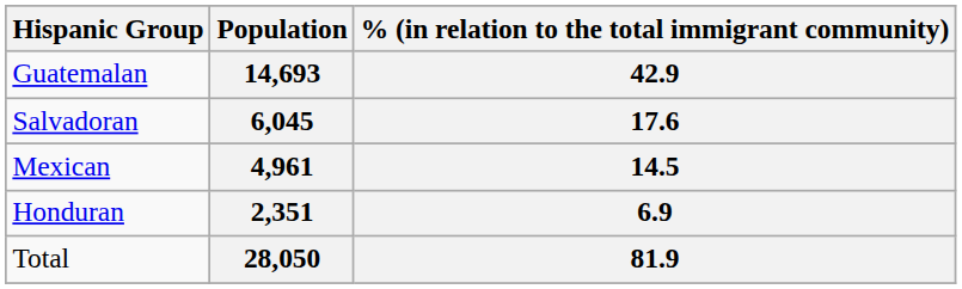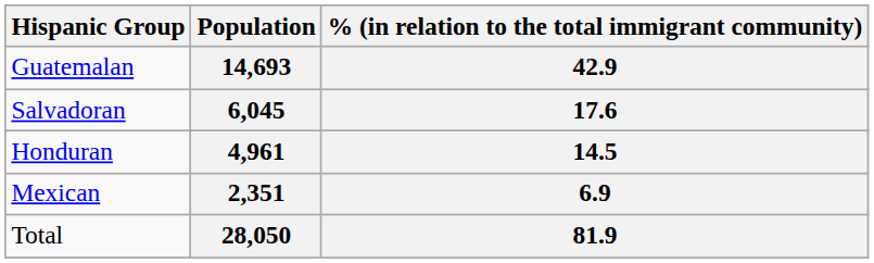4,961 | Hispanic Group: Mexican -> Honduran
2,351 | Hispanic Group: Honduran -> Mexican
